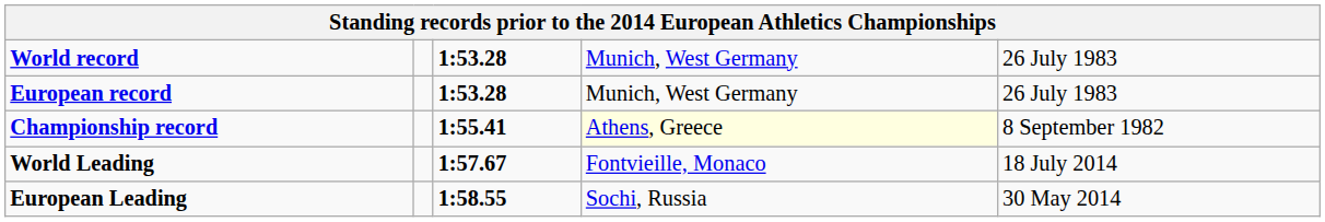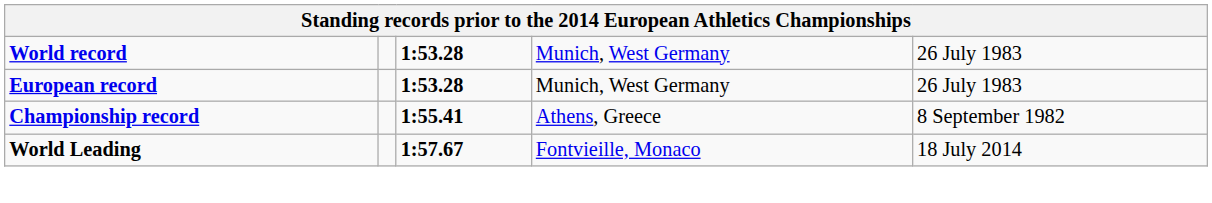Championship record | column 4: lightyellow background -> no background
- row: European Leading | 1:58.55 | Sochi, Russia | 30 May 2014
